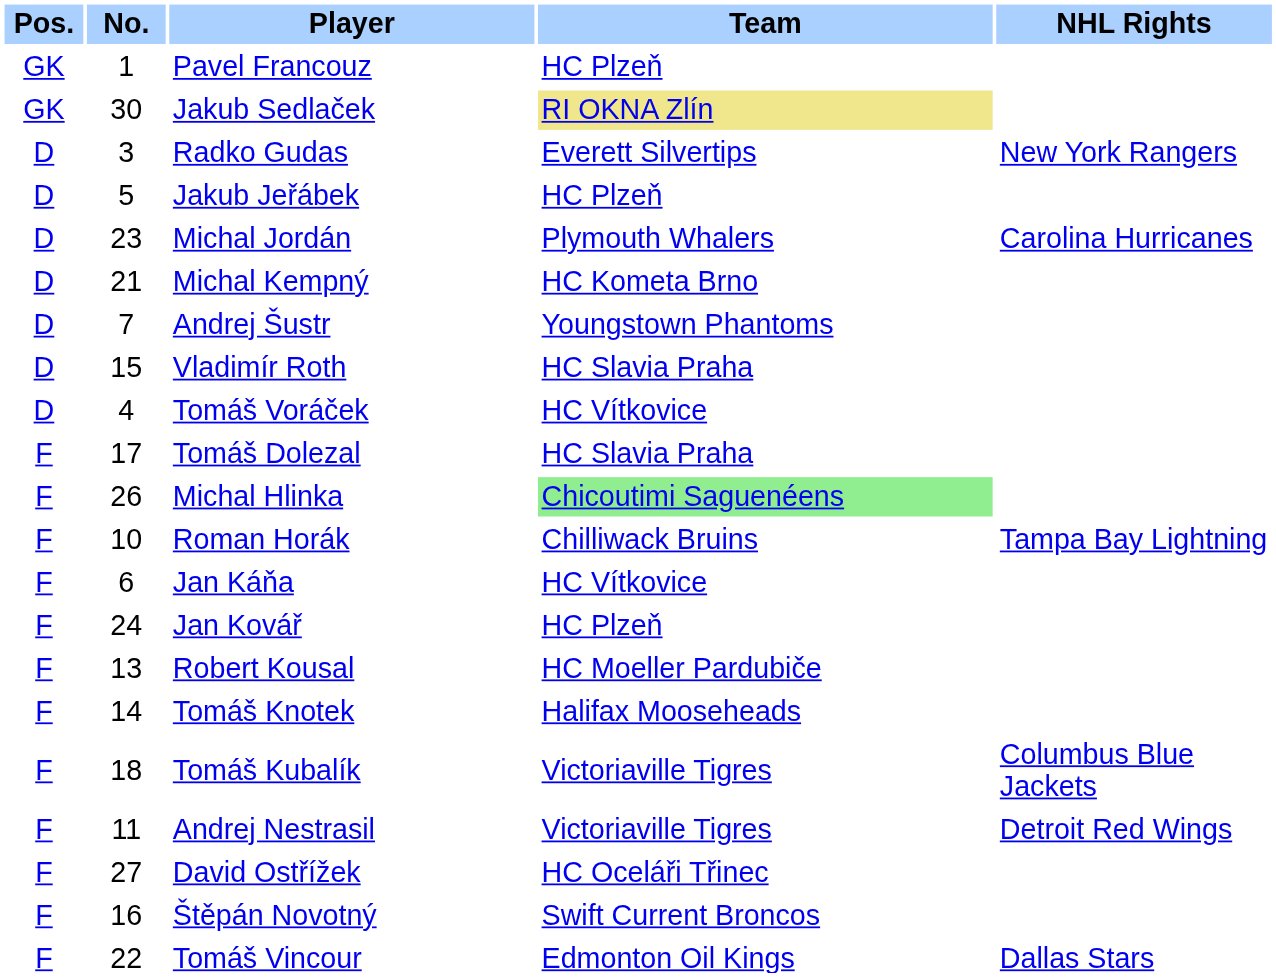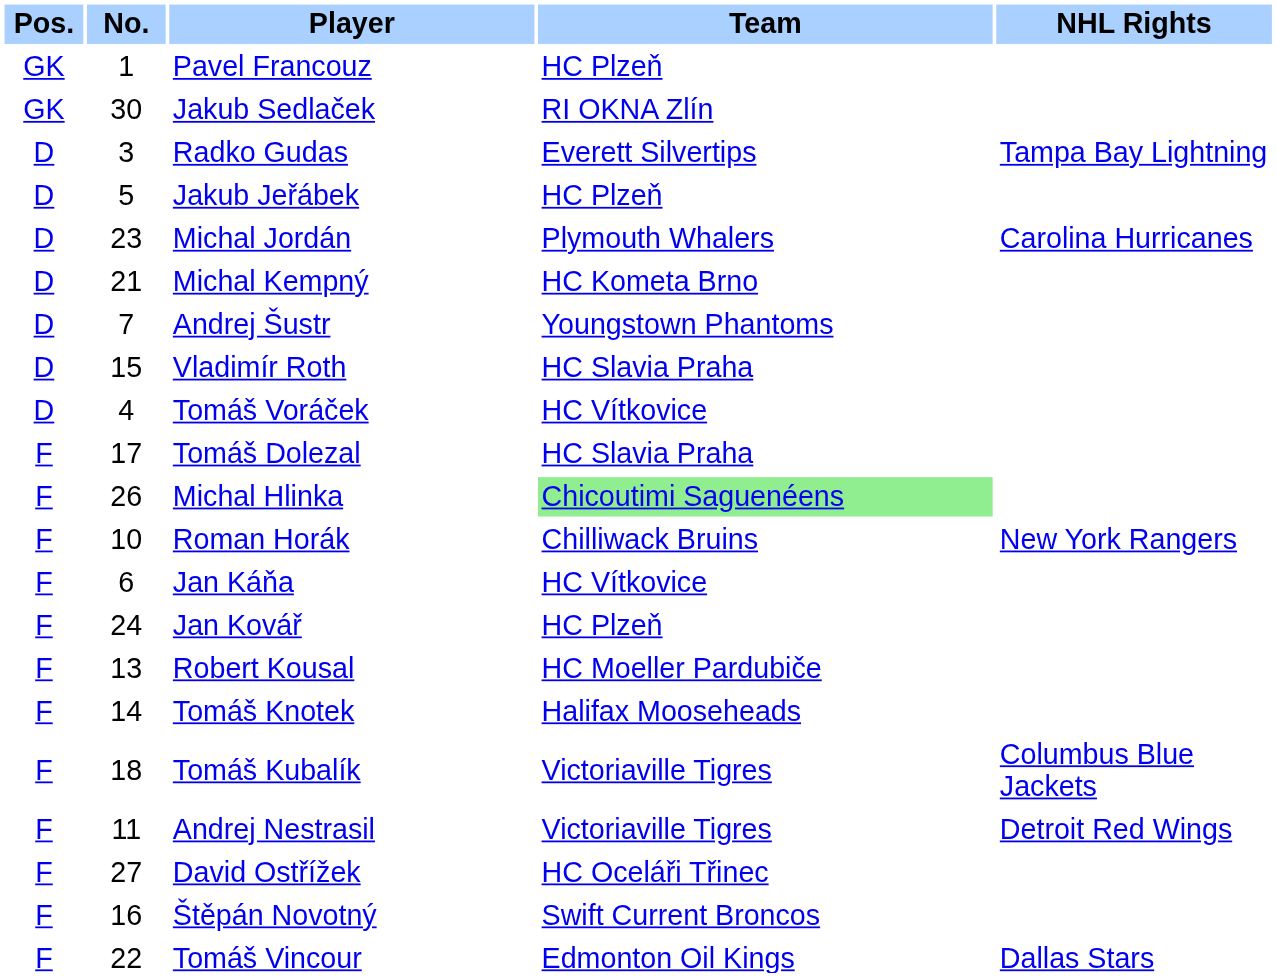Jakub Sedlaček | Team: khaki background -> no background
Radko Gudas | NHL Rights: New York Rangers -> Tampa Bay Lightning
Roman Horák | NHL Rights: Tampa Bay Lightning -> New York Rangers
